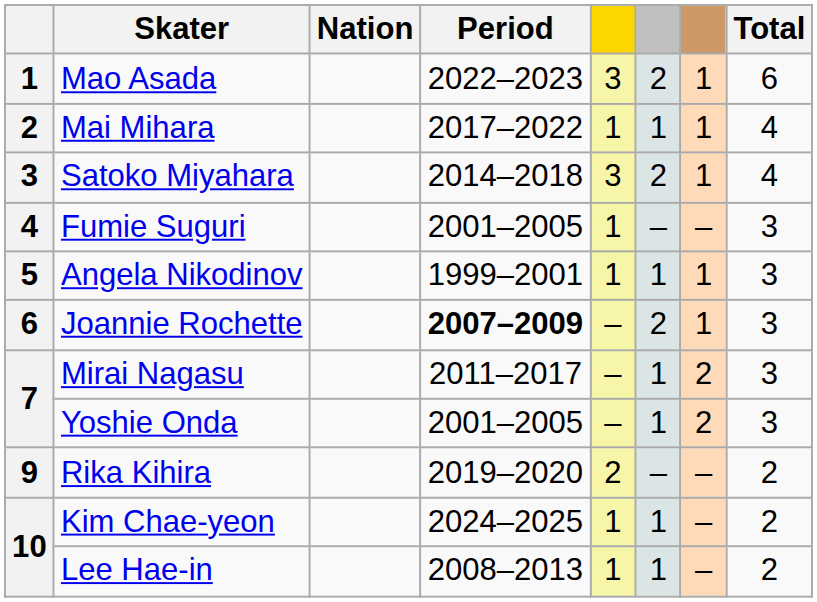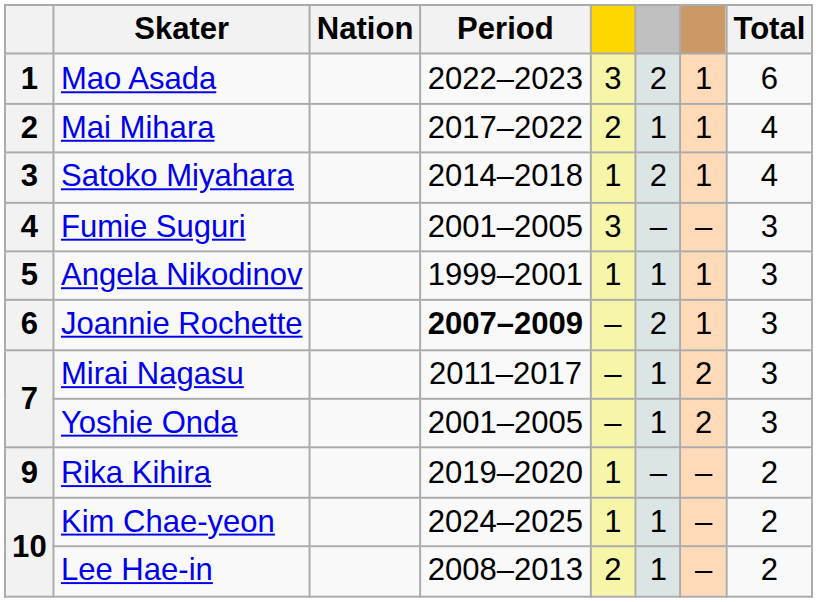Mai Mihara | column 5: 1 -> 2
Satoko Miyahara | column 5: 3 -> 1
Fumie Suguri | column 5: 1 -> 3
Rika Kihira | column 5: 2 -> 1
Lee Hae-in | column 5: 1 -> 2
